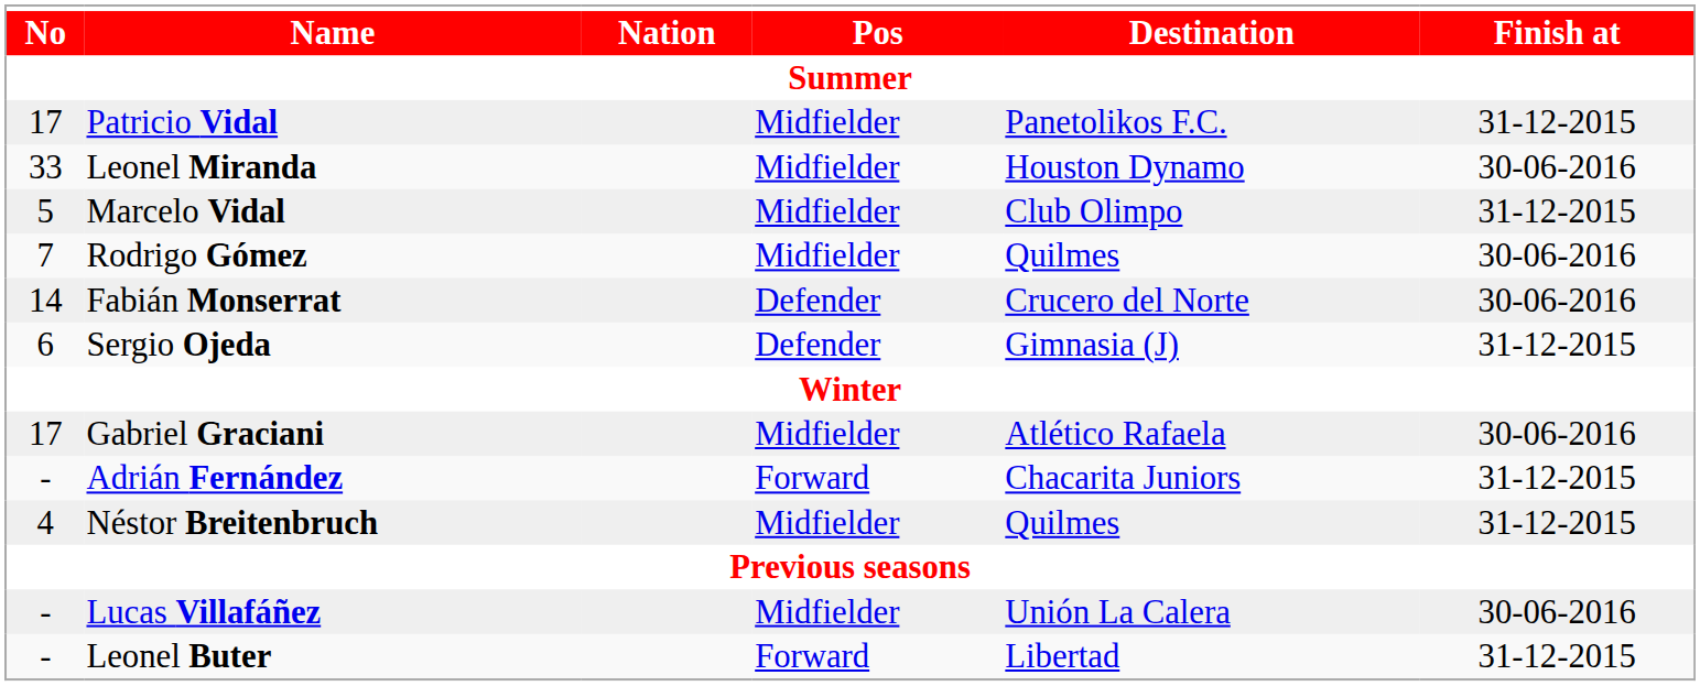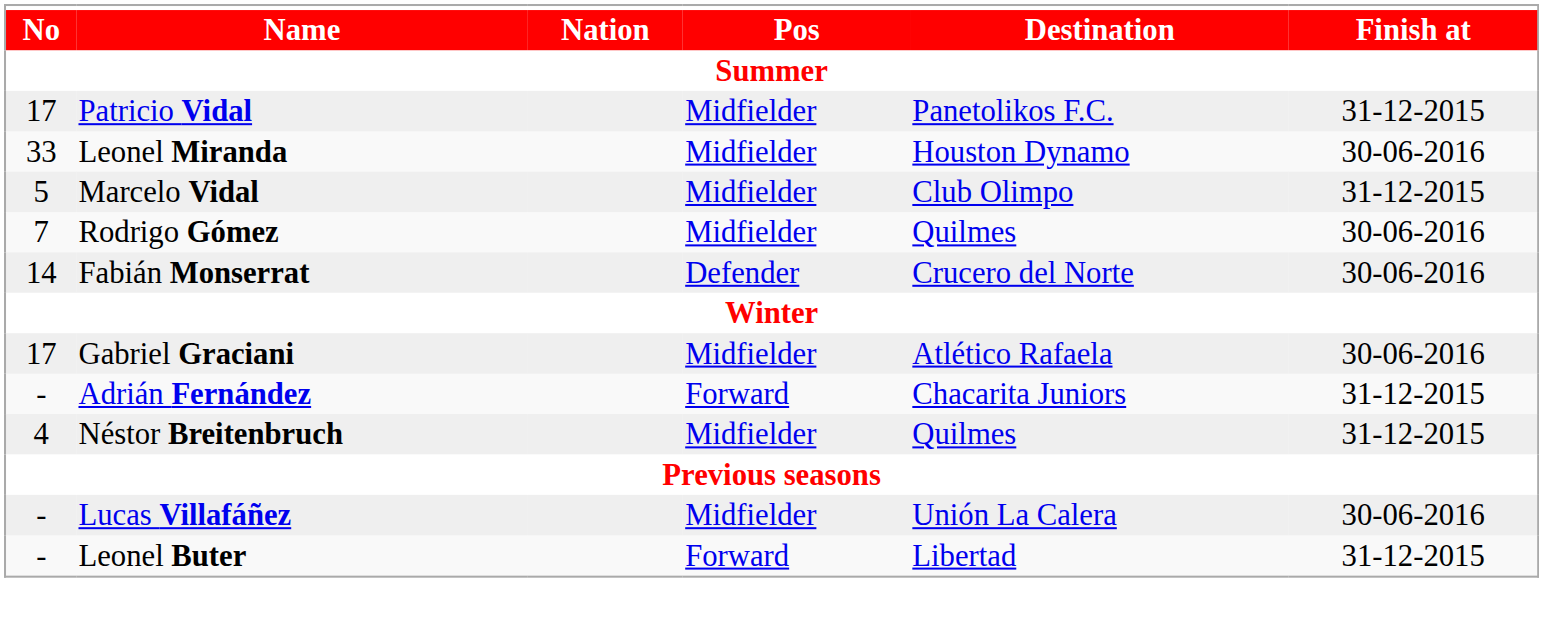- row: 6 | Sergio Ojeda | Defender | Gimnasia (J) | 31-12-2015
